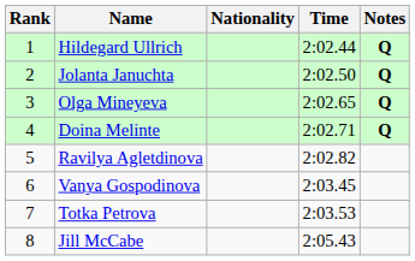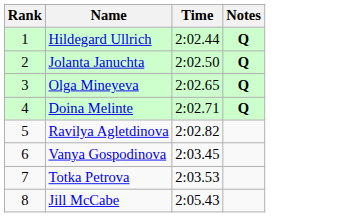- column: Nationality
